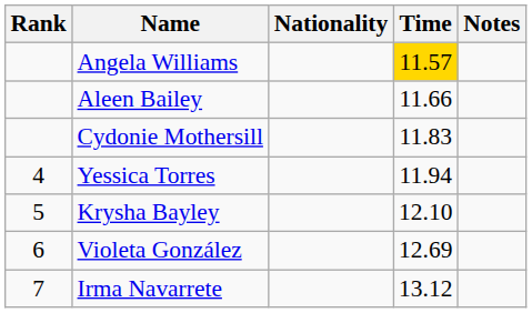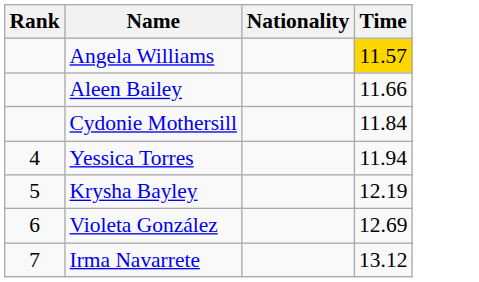- column: Notes
Cydonie Mothersill | Time: 11.83 -> 11.84
Krysha Bayley | Time: 12.10 -> 12.19
